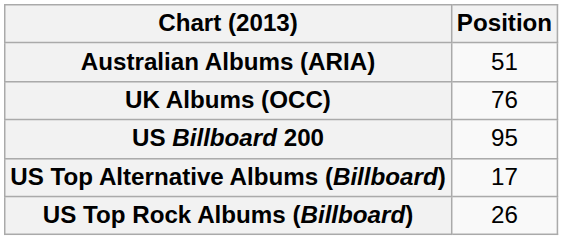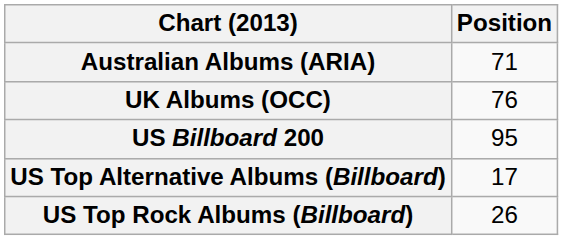Australian Albums (ARIA) | Position: 51 -> 71
